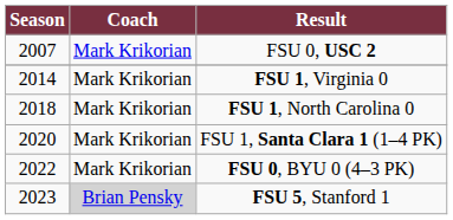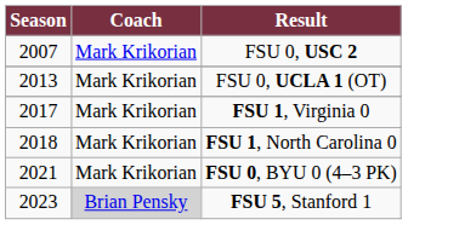+ row: 2013 | Mark Krikorian | FSU 0, UCLA 1 (OT)
FSU 1, Virginia 0 | Season: 2014 -> 2017
- row: 2020 | Mark Krikorian | FSU 1, Santa Clara 1 (1–4 PK)
FSU 0, BYU 0 (4–3 PK) | Season: 2022 -> 2021
